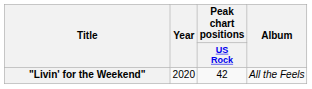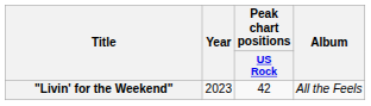"Livin' for the Weekend" | Year: 2020 -> 2023
